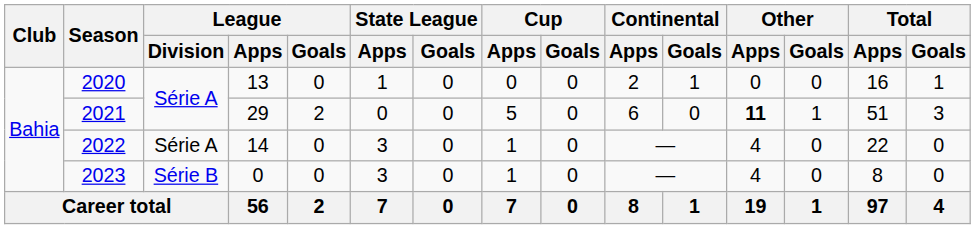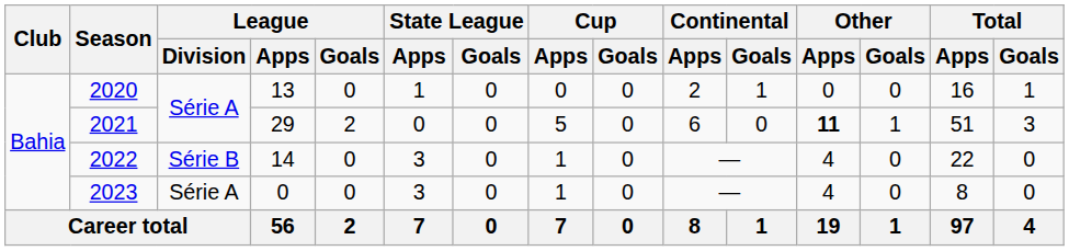2022 | League / Division: Série A -> Série B
2023 | League / Division: Série B -> Série A
